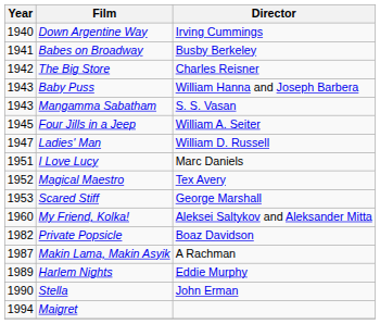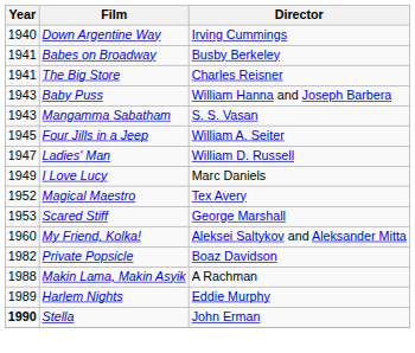The Big Store | Year: 1942 -> 1941
I Love Lucy | Year: 1951 -> 1949
Makin Lama, Makin Asyik | Year: 1987 -> 1988
Stella | Year: normal -> bold
- row: 1994 | Maigret
